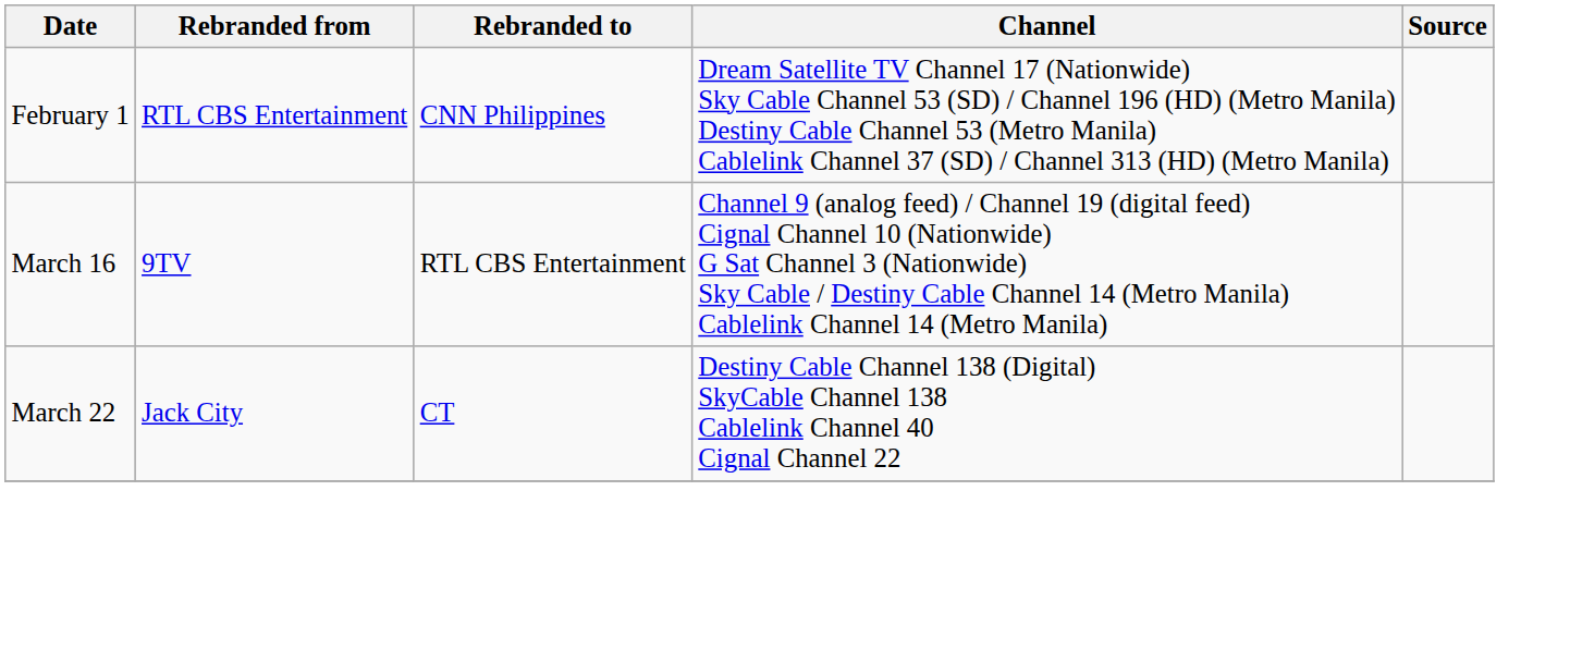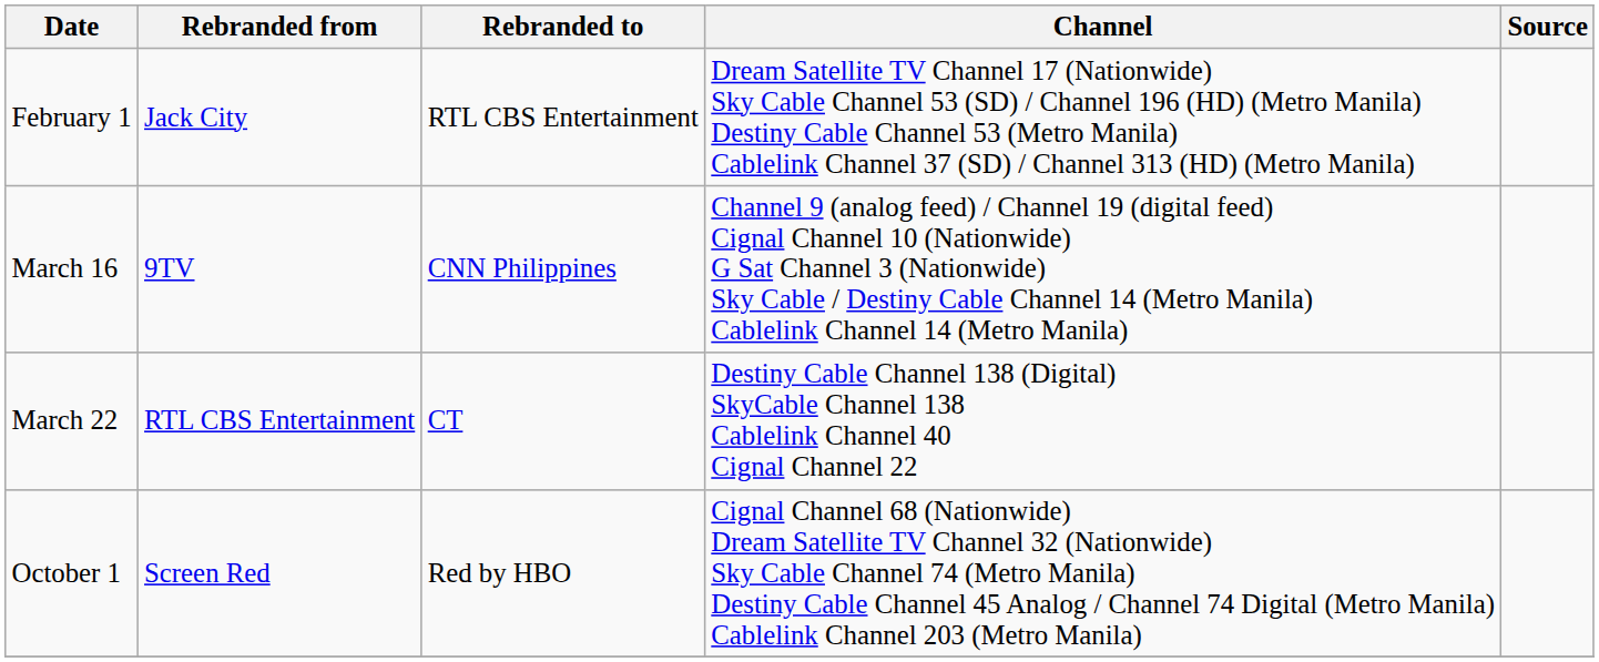February 1 | Rebranded from: RTL CBS Entertainment -> Jack City
February 1 | Rebranded to: CNN Philippines -> RTL CBS Entertainment
March 16 | Rebranded to: RTL CBS Entertainment -> CNN Philippines
March 22 | Rebranded from: Jack City -> RTL CBS Entertainment
+ row: October 1 | Screen Red | Red by HBO | Cignal Channel 68 (Nationwide) Dream Satellite TV Channel 32 (Nationwide) Sky Cable Channel 74 (Metro Manila) Destiny Cable Channel 45 Analog / Channel 74 Digital (Metro Manila) Cablelink Channel 203 (Metro Manila)
